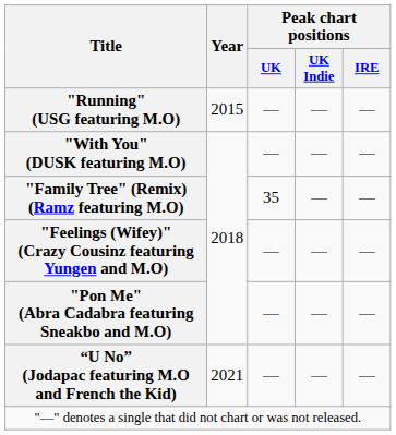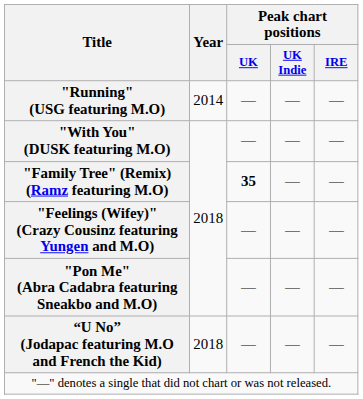"Running" (USG featuring M.O) | Year: 2015 -> 2014
"Family Tree" (Remix) (Ramz featuring M.O) | Peak chart positions / UK: normal -> bold
“U No” (Jodapac featuring M.O and French the Kid) | Year: 2021 -> 2018
